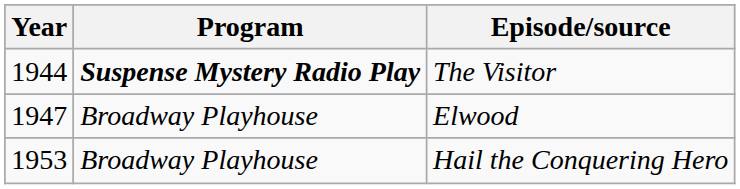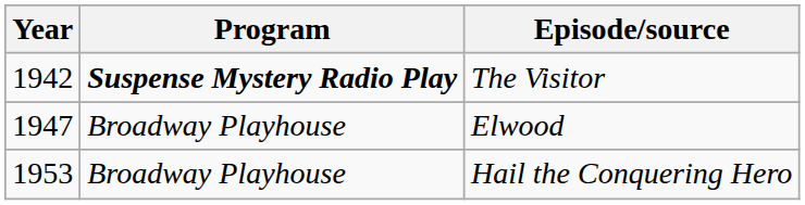The Visitor | Year: 1944 -> 1942
